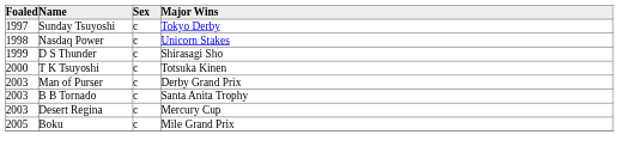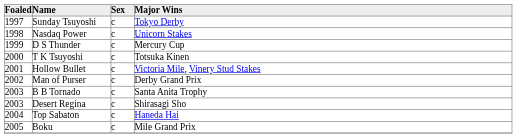D S Thunder | Major Wins: Shirasagi Sho -> Mercury Cup
+ row: 2001 | Hollow Bullet | c | Victoria Mile, Vinery Stud Stakes
Man of Purser | Foaled: 2003 -> 2002
Desert Regina | Major Wins: Mercury Cup -> Shirasagi Sho
+ row: 2004 | Top Sabaton | c | Haneda Hai
